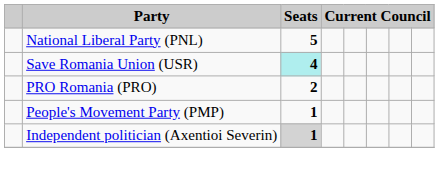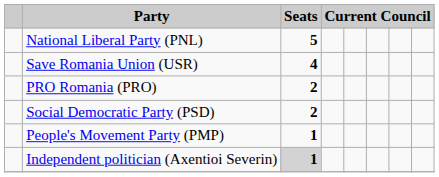Save Romania Union (USR) | Seats: paleturquoise background -> no background
+ row: Social Democratic Party (PSD) | 2
